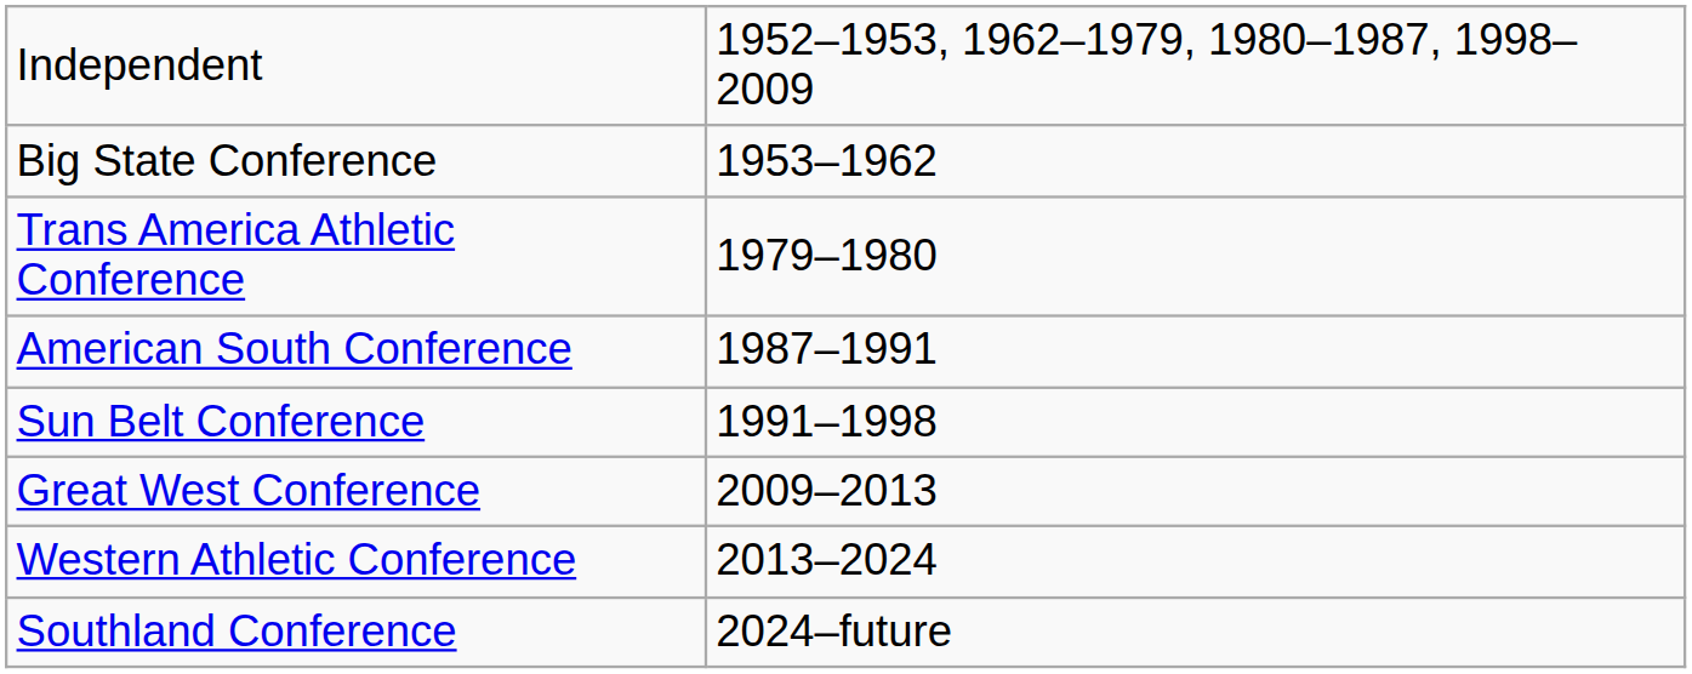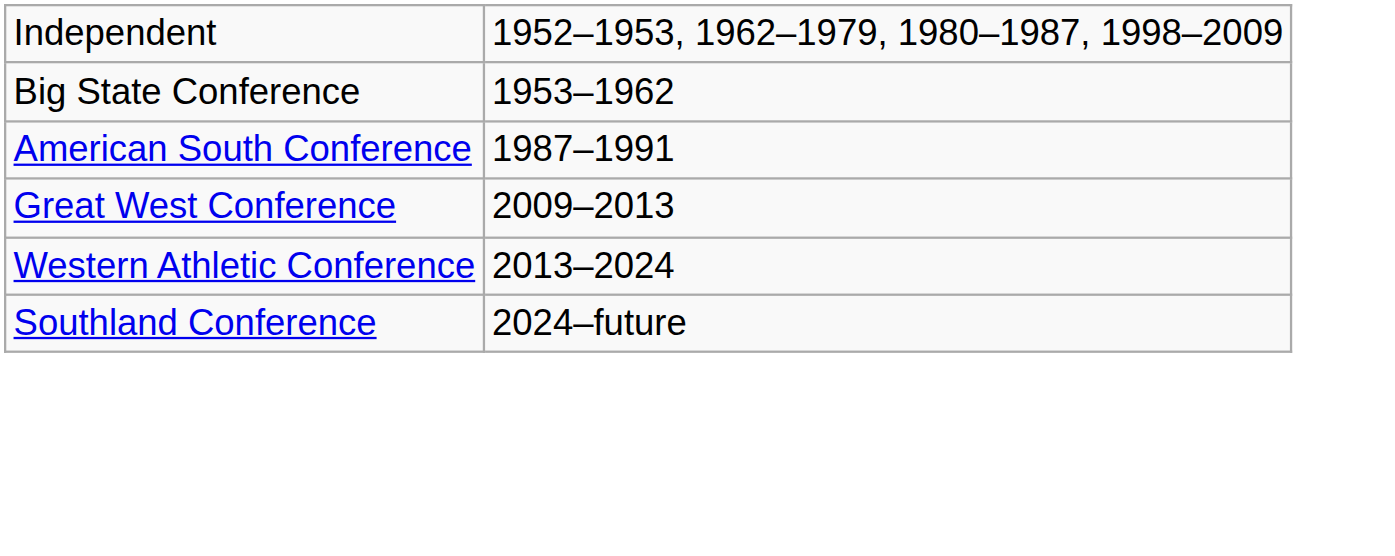- row: Trans America Athletic Conference | 1979–1980
- row: Sun Belt Conference | 1991–1998
